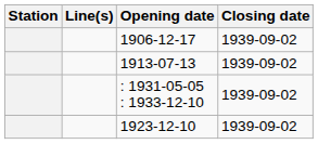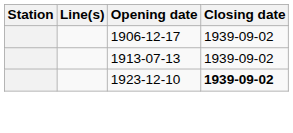- row: : 1931-05-05 : 1933-12-10 | 1939-09-02
1923-12-10 | Closing date: normal -> bold
